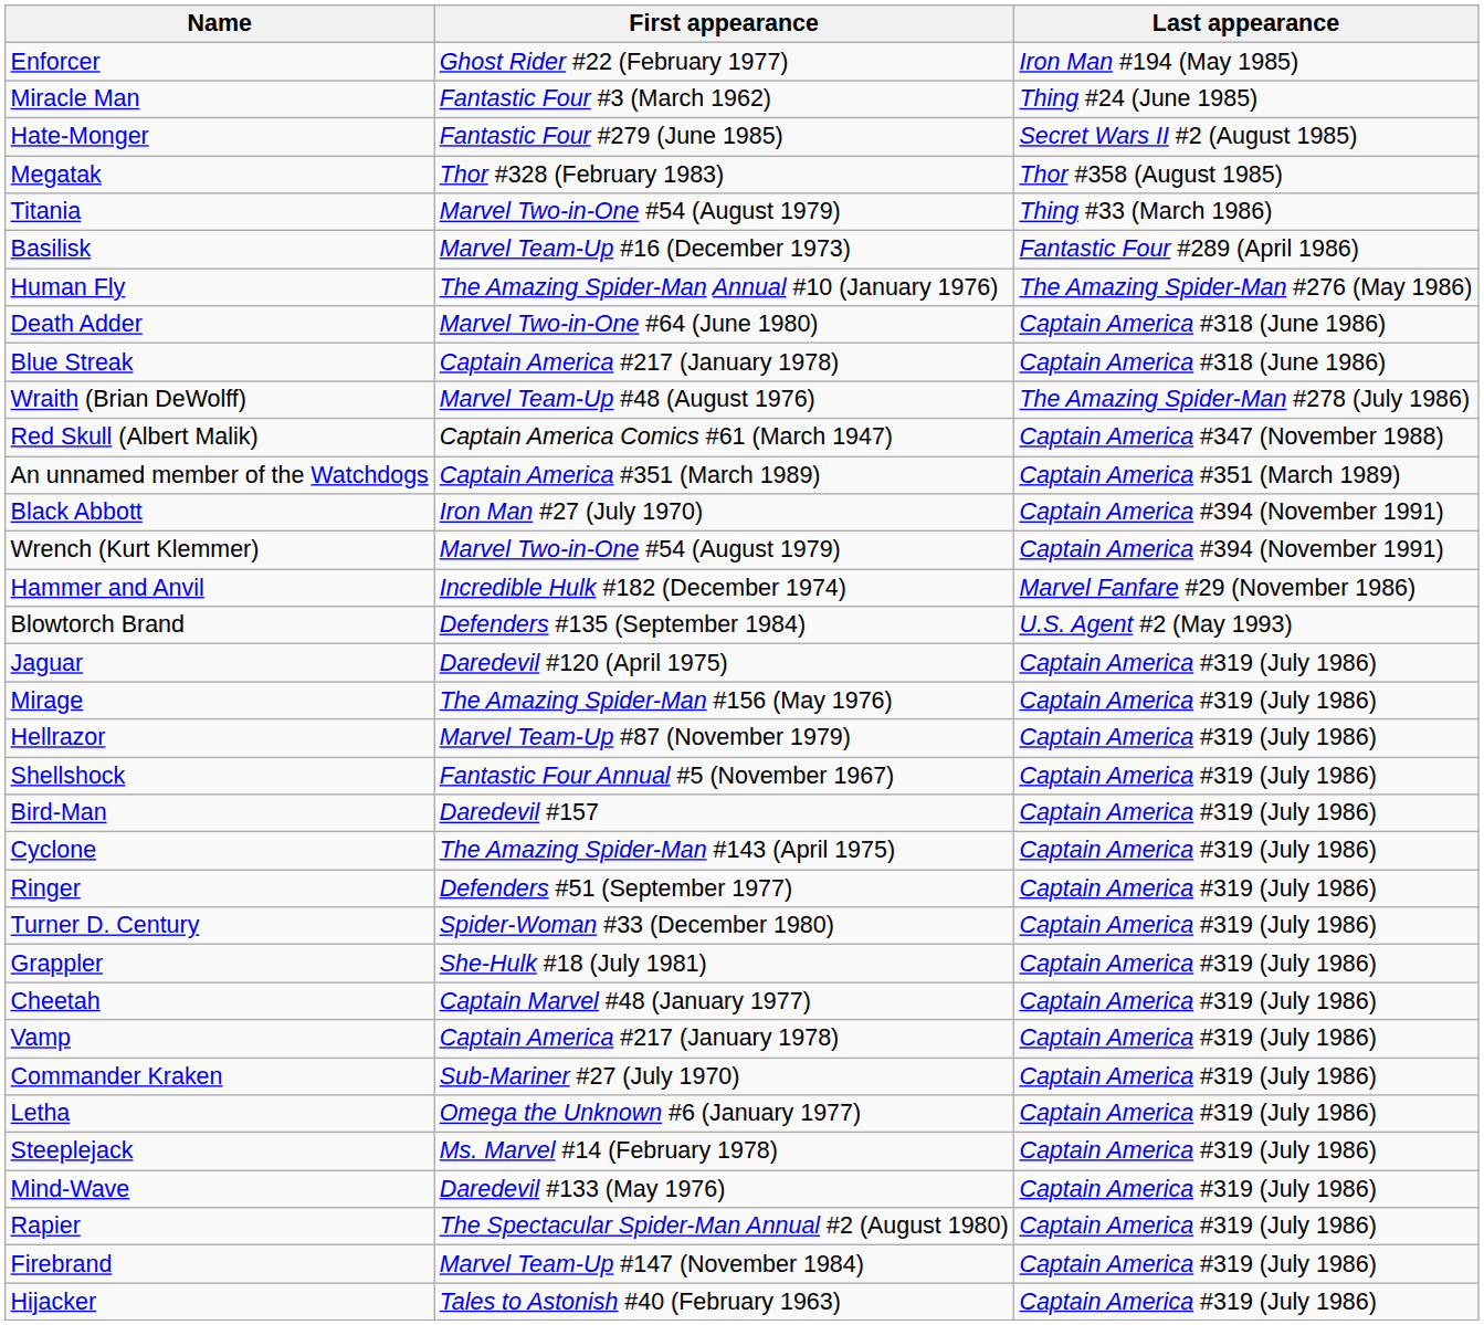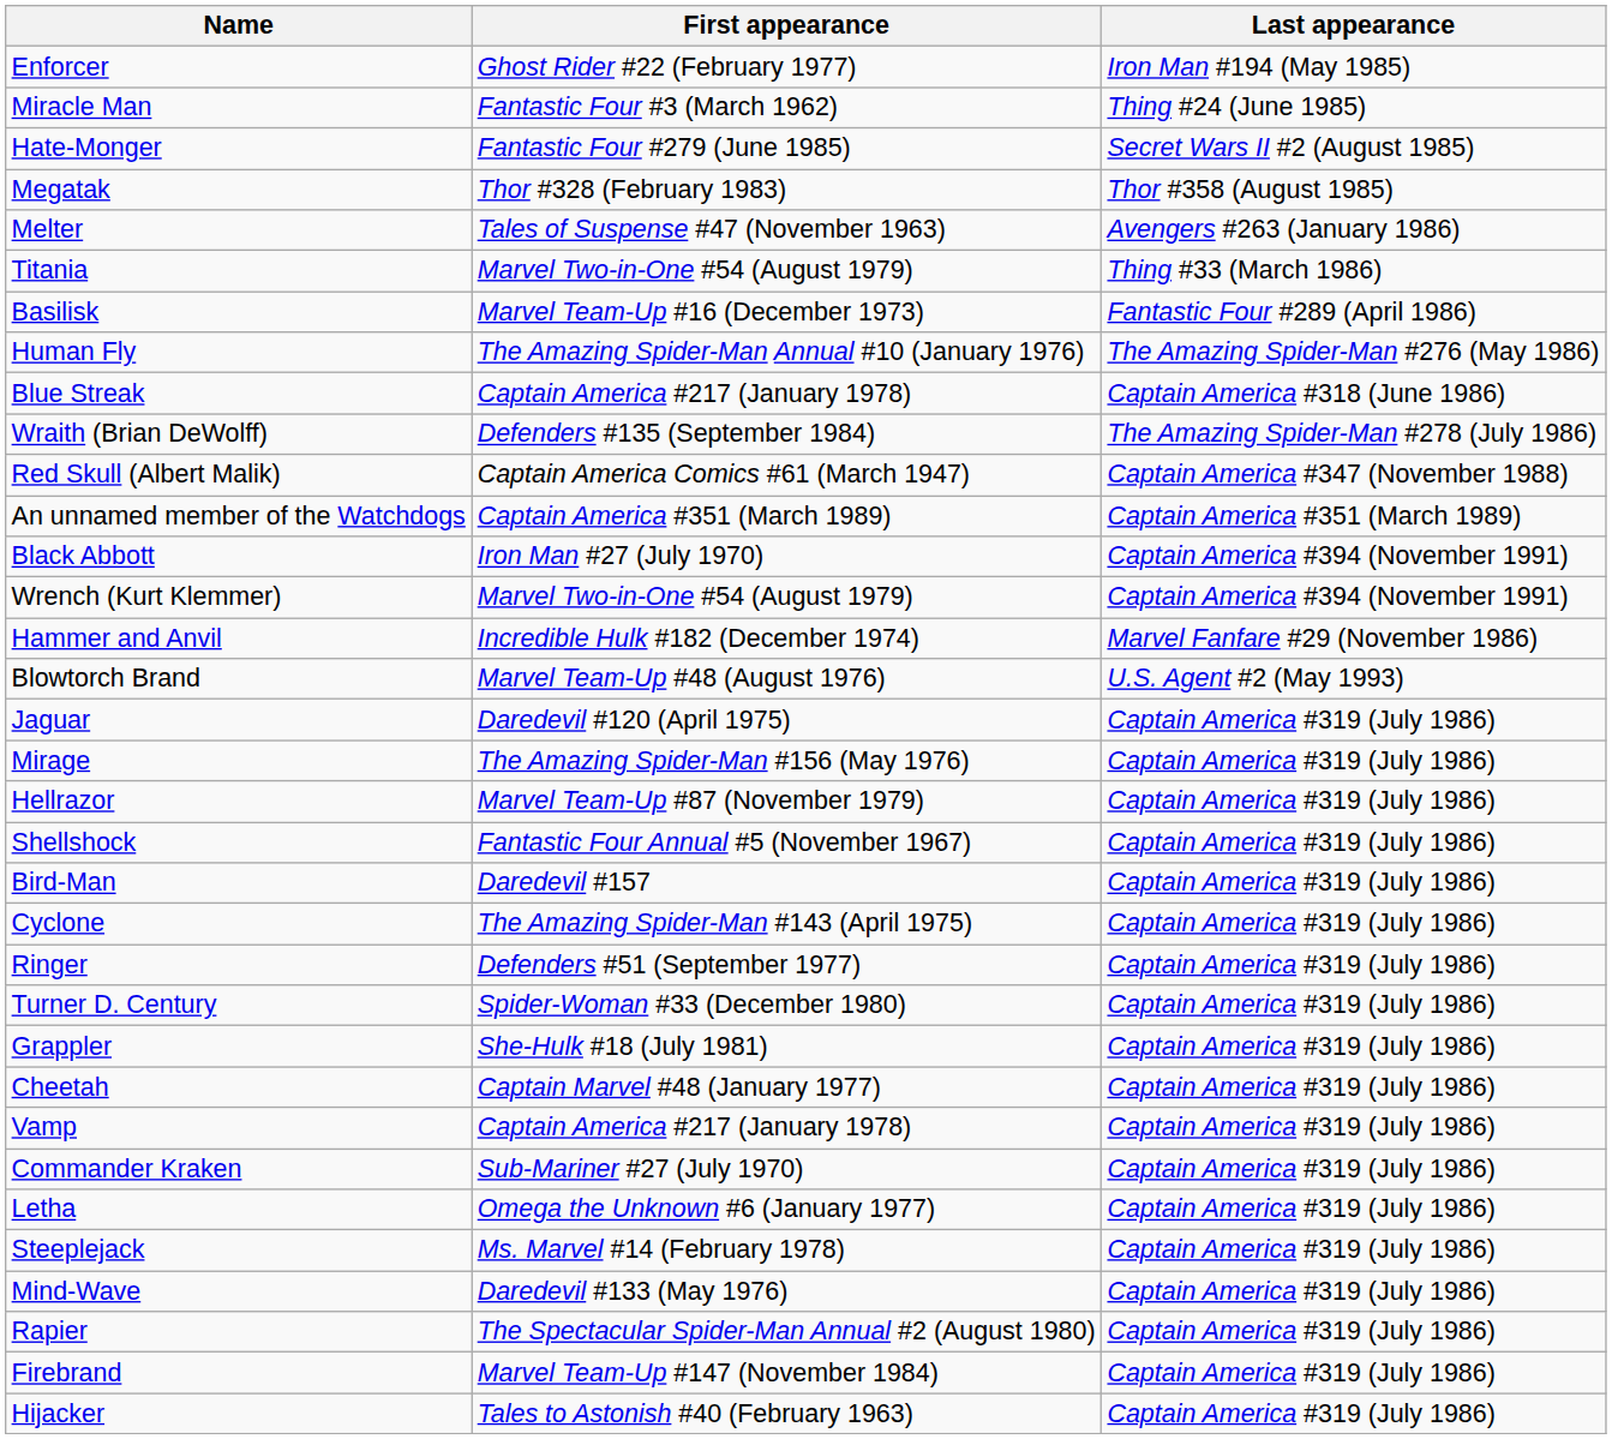+ row: Melter | Tales of Suspense #47 (November 1963) | Avengers #263 (January 1986)
- row: Death Adder | Marvel Two-in-One #64 (June 1980) | Captain America #318 (June 1986)
Wraith (Brian DeWolff) | First appearance: Marvel Team-Up #48 (August 1976) -> Defenders #135 (September 1984)
Blowtorch Brand | First appearance: Defenders #135 (September 1984) -> Marvel Team-Up #48 (August 1976)
